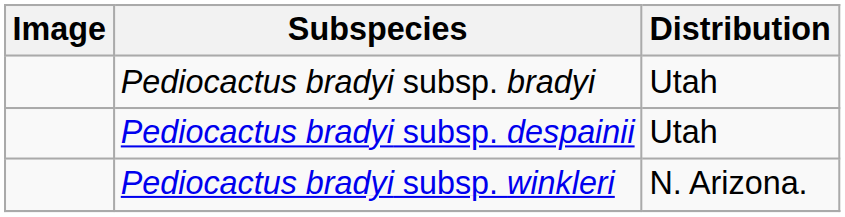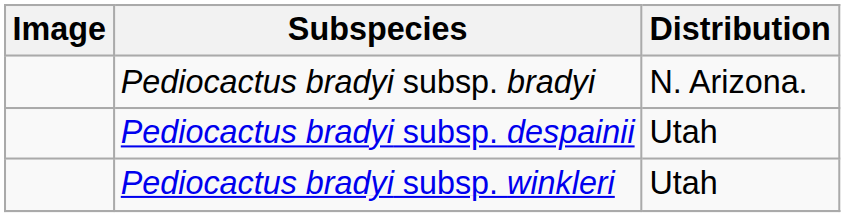Pediocactus bradyi subsp. bradyi | Distribution: Utah -> N. Arizona.
Pediocactus bradyi subsp. winkleri | Distribution: N. Arizona. -> Utah
